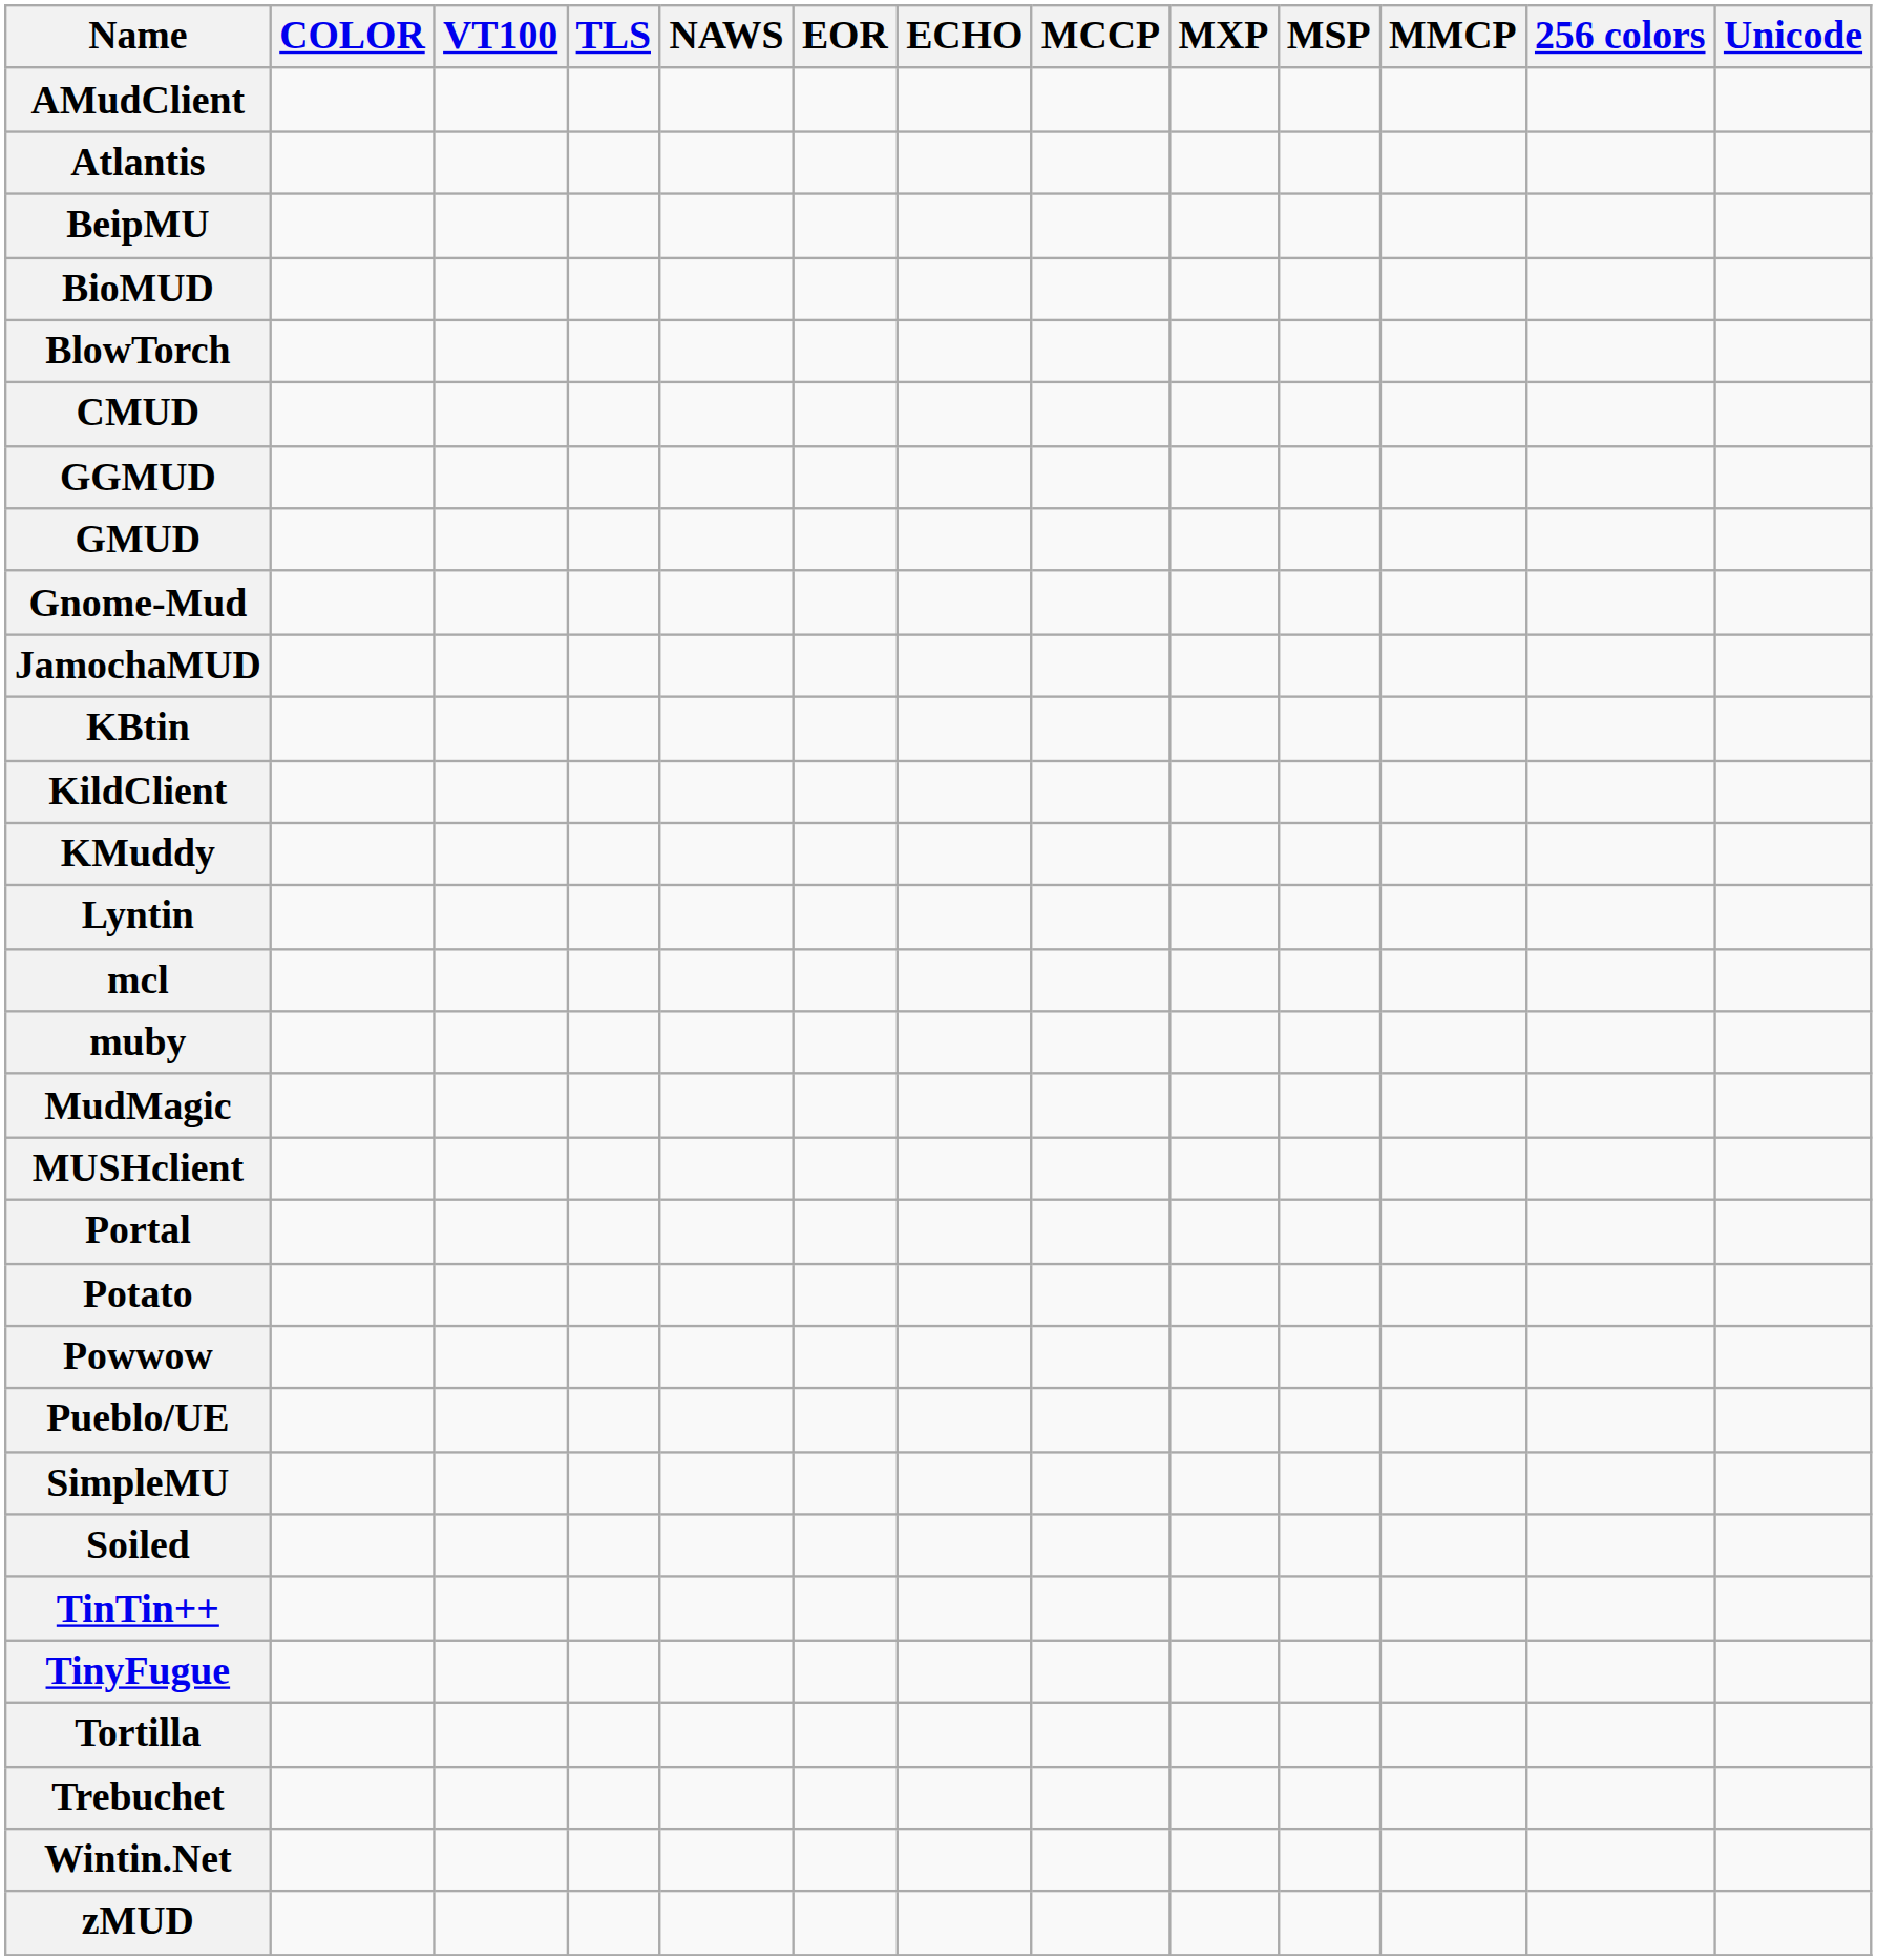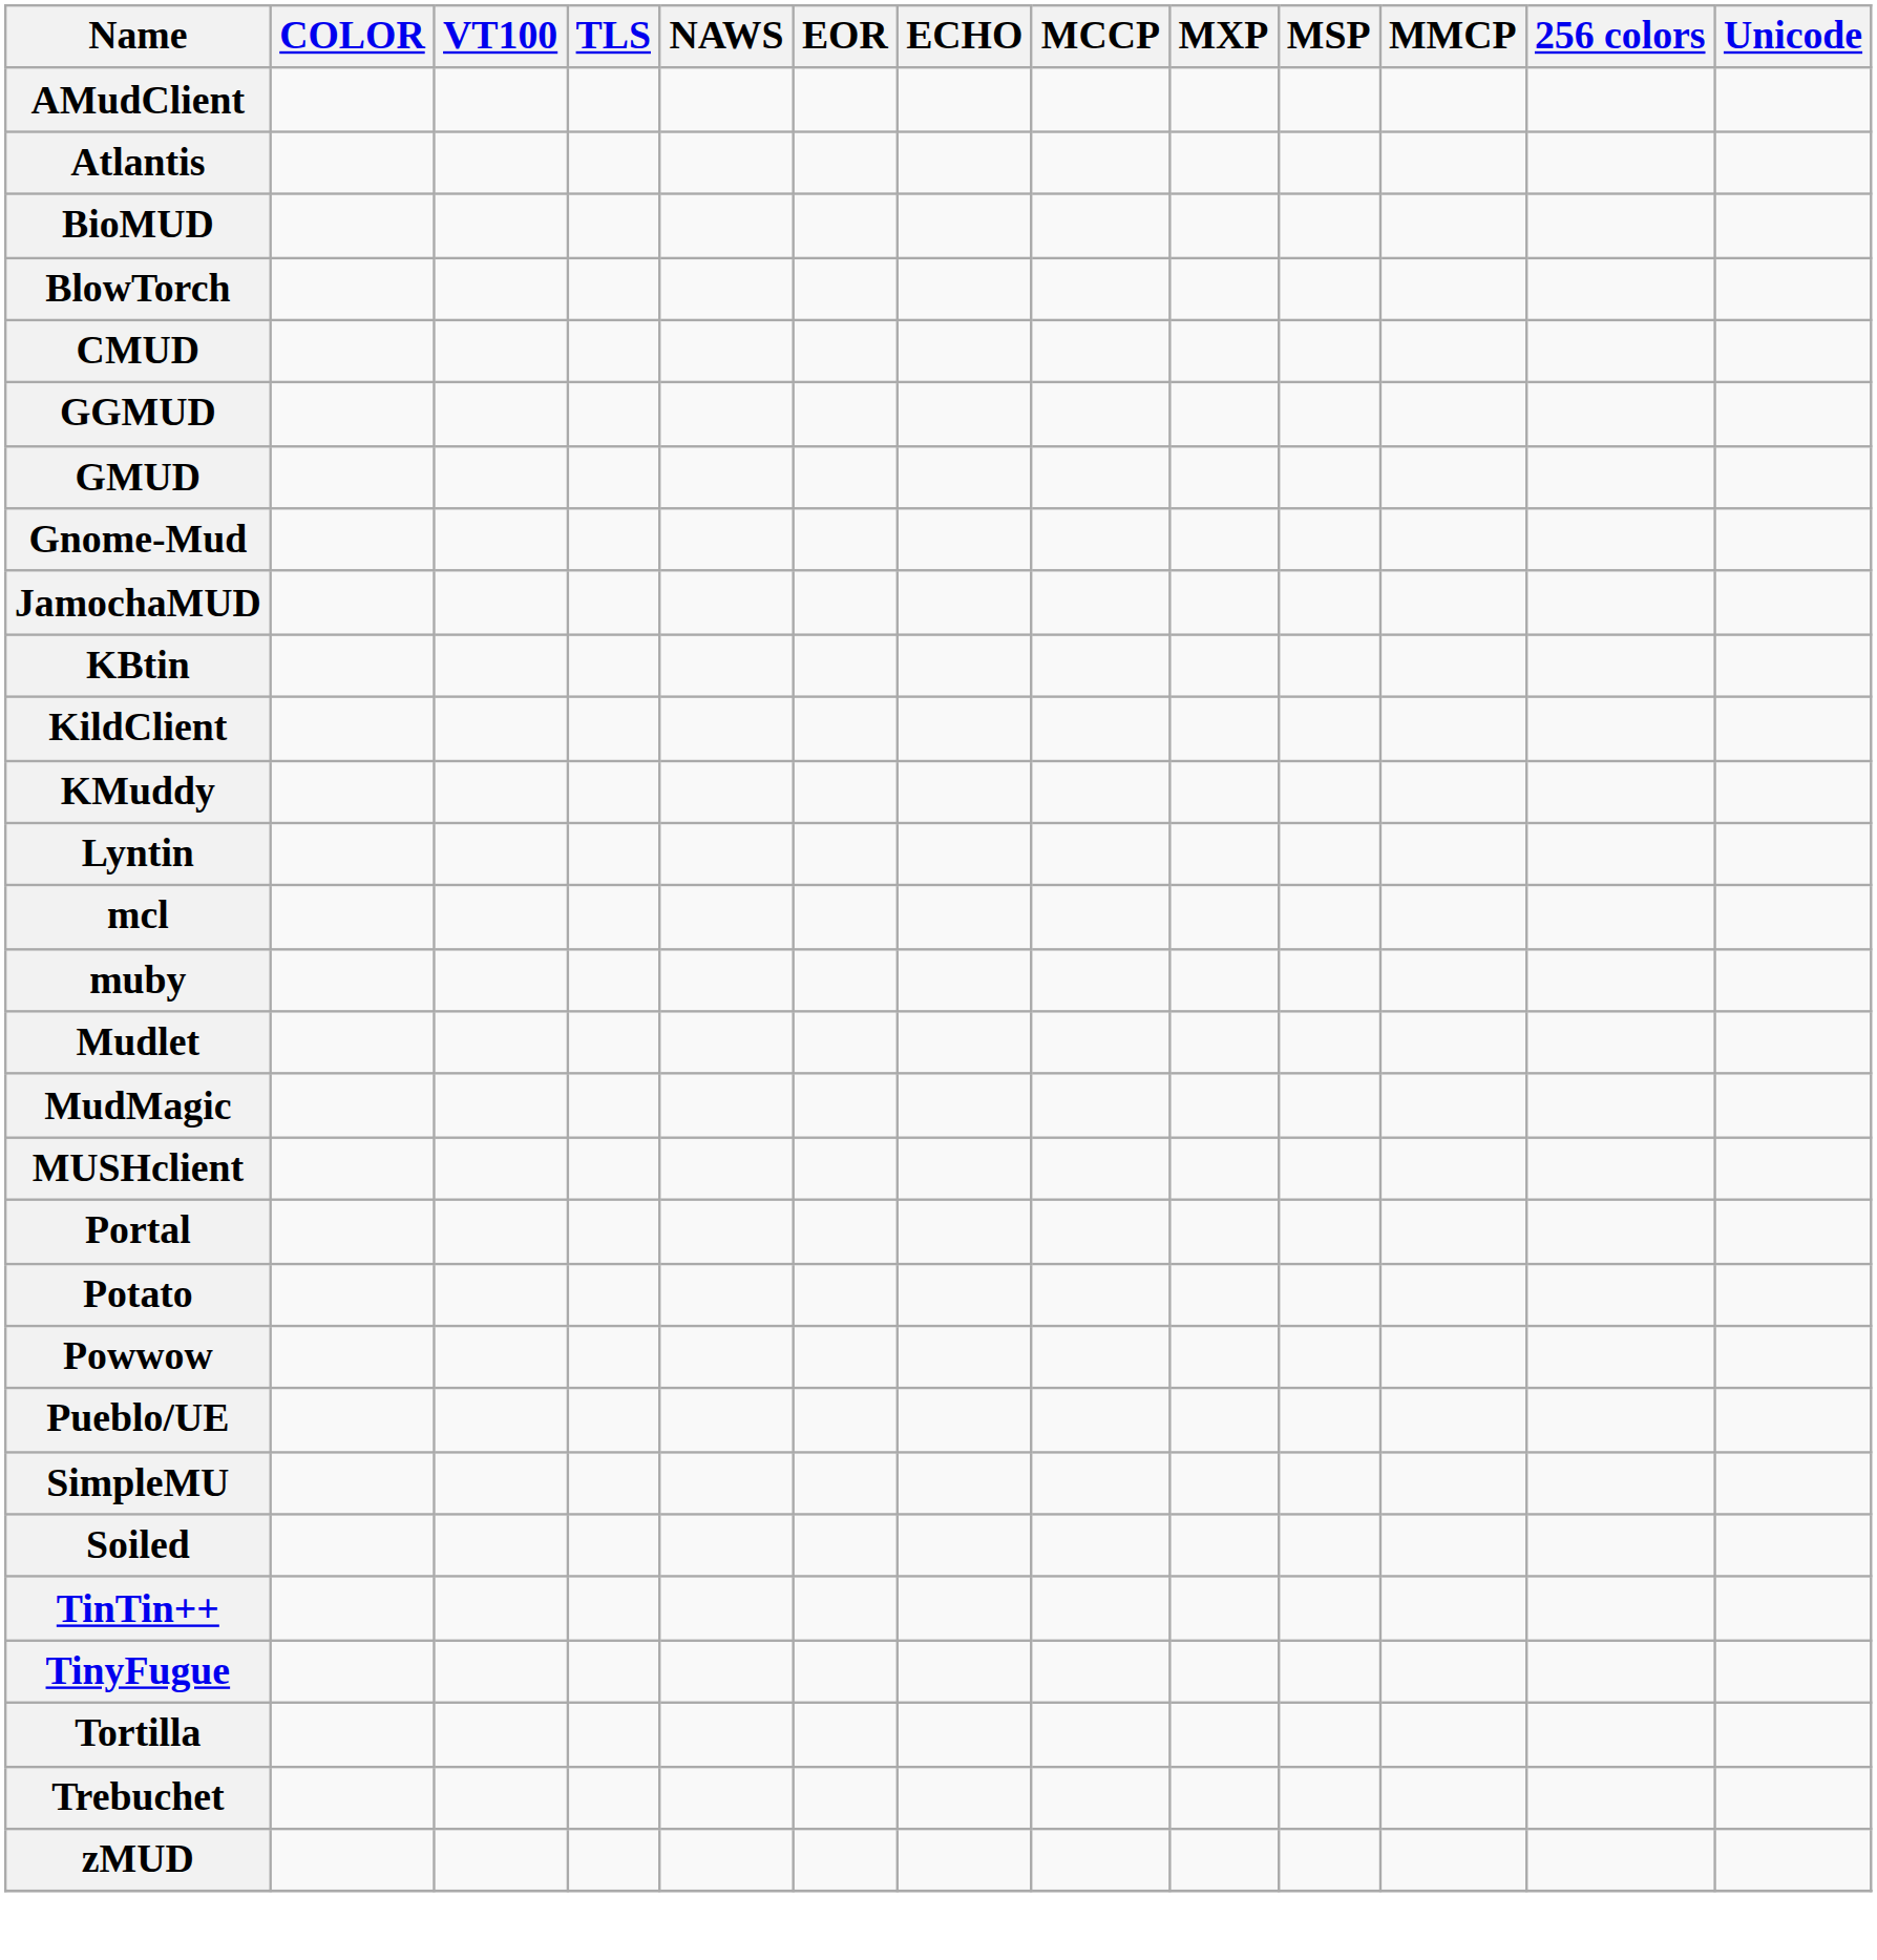- row: BeipMU
+ row: Mudlet
- row: Wintin.Net
